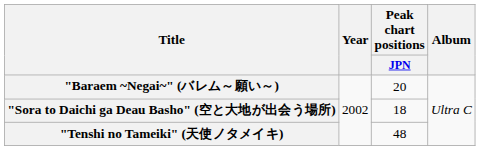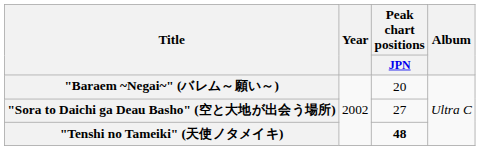"Sora to Daichi ga Deau Basho" (空と大地が出会う場所) | Peak chart positions / JPN: 18 -> 27
"Tenshi no Tameiki" (天使ノタメイキ) | Peak chart positions / JPN: normal -> bold
